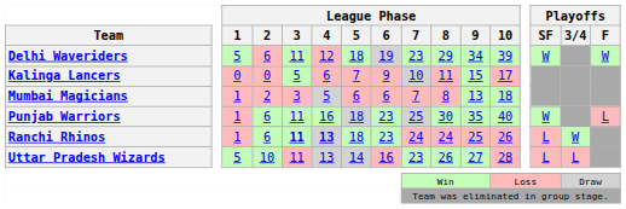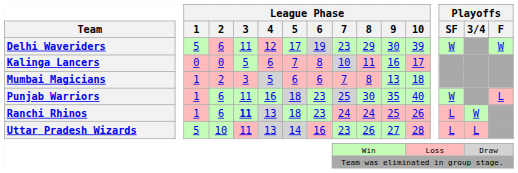Delhi Waveriders | League Phase / 5: 18 -> 17
Delhi Waveriders | League Phase / 9: 34 -> 30
Kalinga Lancers | League Phase / 6: 9 -> 8
Kalinga Lancers | League Phase / 9: 15 -> 16
Ranchi Rhinos | League Phase / 4: bold -> normal
